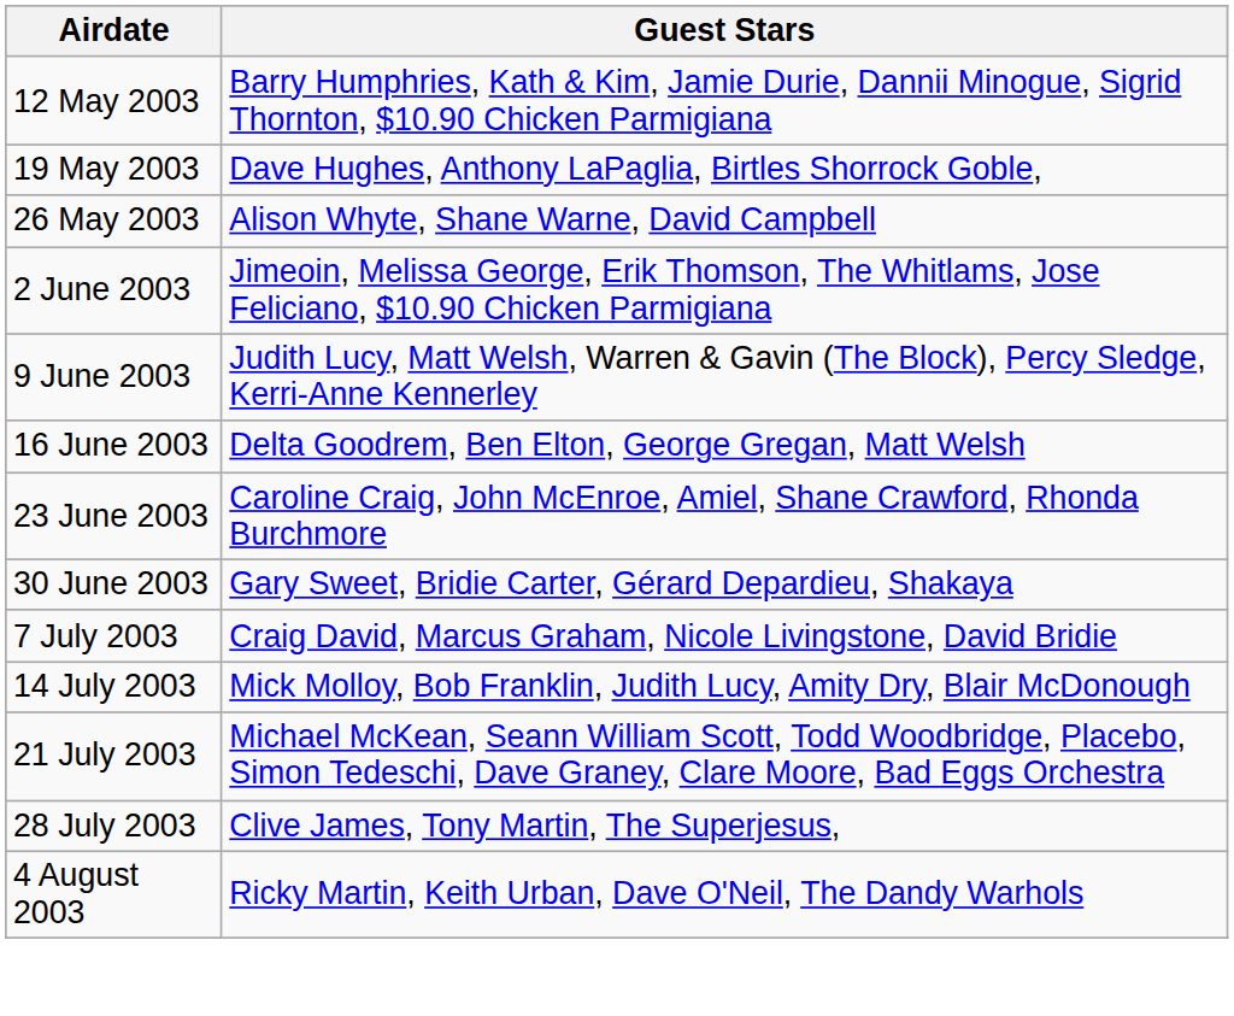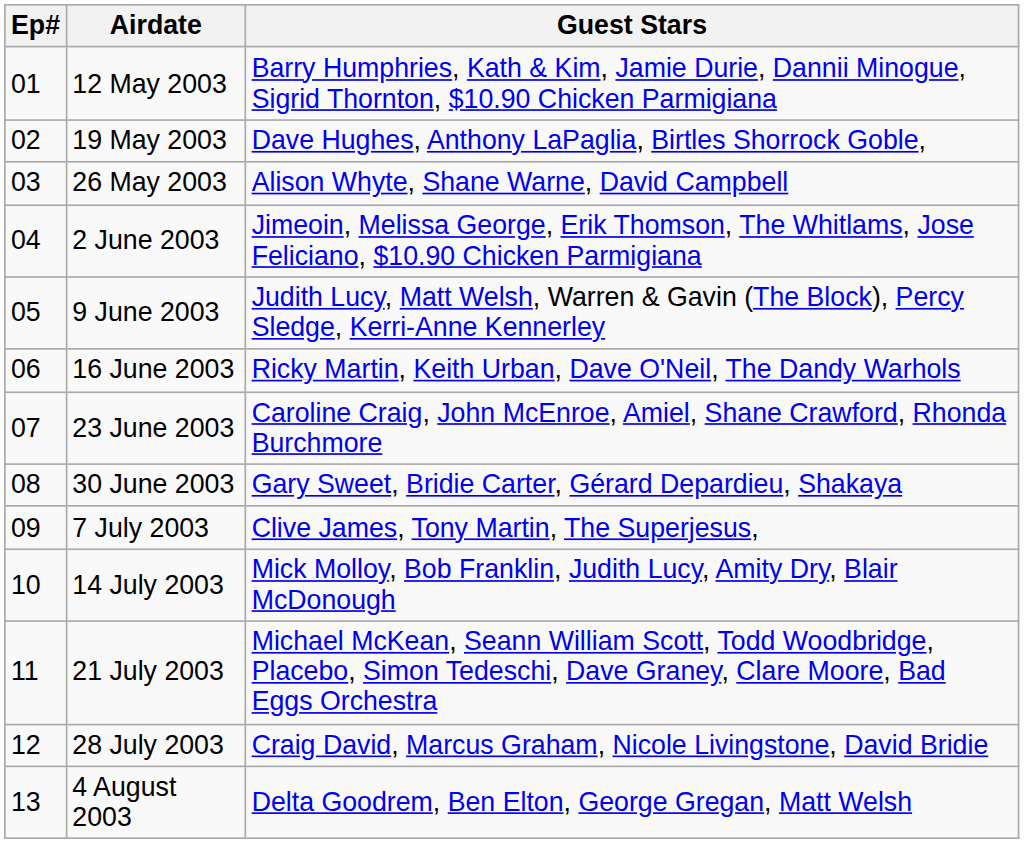+ column: Ep# | 01 | 02 | 03 | 04 | 05 | 06 | 07 | 08 | 09 | 10 | 11 | 12 | 13
16 June 2003 | Guest Stars: Delta Goodrem, Ben Elton, George Gregan, Matt Welsh -> Ricky Martin, Keith Urban, Dave O'Neil, The Dandy Warhols
7 July 2003 | Guest Stars: Craig David, Marcus Graham, Nicole Livingstone, David Bridie -> Clive James, Tony Martin, The Superjesus,
28 July 2003 | Guest Stars: Clive James, Tony Martin, The Superjesus, -> Craig David, Marcus Graham, Nicole Livingstone, David Bridie
4 August 2003 | Guest Stars: Ricky Martin, Keith Urban, Dave O'Neil, The Dandy Warhols -> Delta Goodrem, Ben Elton, George Gregan, Matt Welsh
